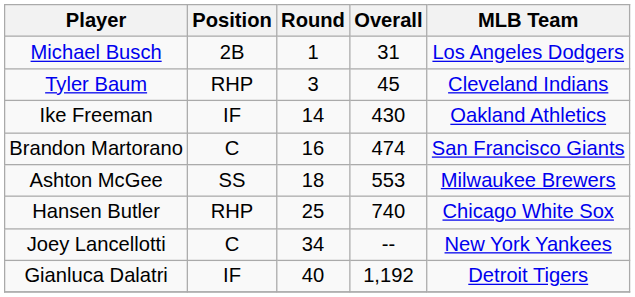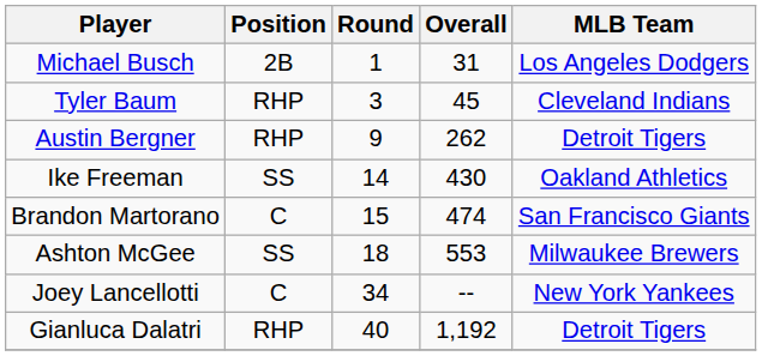+ row: Austin Bergner | RHP | 9 | 262 | Detroit Tigers
Ike Freeman | Position: IF -> SS
Brandon Martorano | Round: 16 -> 15
- row: Hansen Butler | RHP | 25 | 740 | Chicago White Sox
Gianluca Dalatri | Position: IF -> RHP
